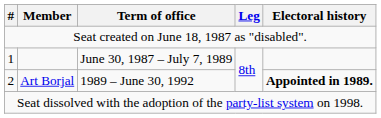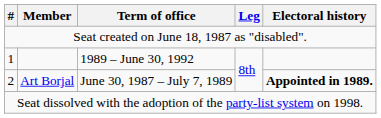1 | Term of office: June 30, 1987 – July 7, 1989 -> 1989 – June 30, 1992
2 | Term of office: 1989 – June 30, 1992 -> June 30, 1987 – July 7, 1989
